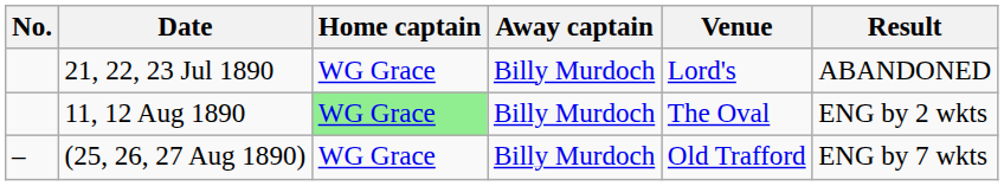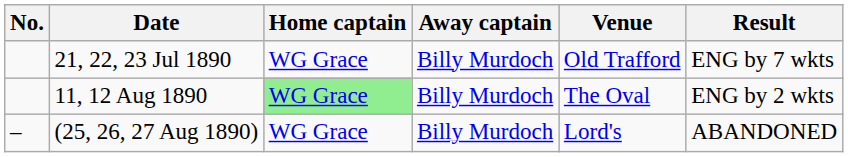21, 22, 23 Jul 1890 | Venue: Lord's -> Old Trafford
21, 22, 23 Jul 1890 | Result: ABANDONED -> ENG by 7 wkts
(25, 26, 27 Aug 1890) | Venue: Old Trafford -> Lord's
(25, 26, 27 Aug 1890) | Result: ENG by 7 wkts -> ABANDONED
